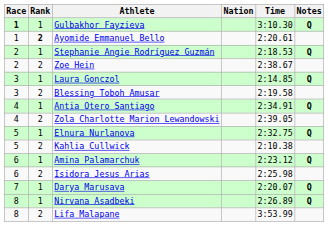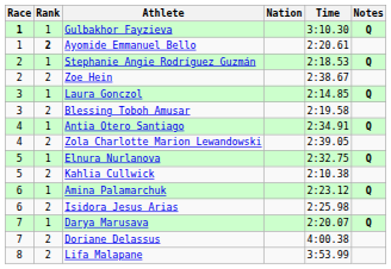+ row: 7 | 2 | Doriane Delassus | 4:00.38
- row: 8 | 1 | Nirvana Asadbeki | 2:26.89 | Q
